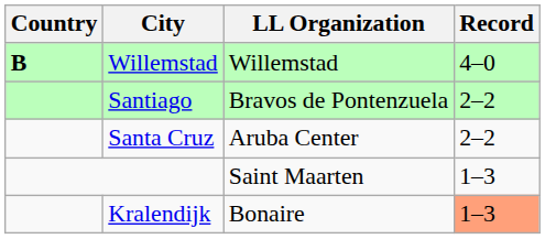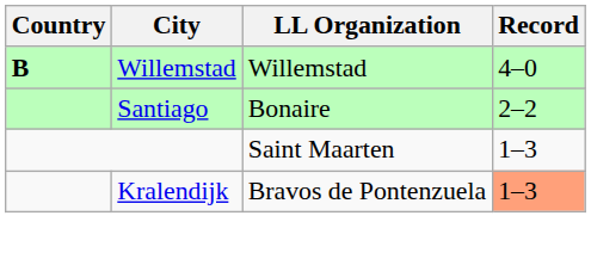Santiago | LL Organization: Bravos de Pontenzuela -> Bonaire
- row: Santa Cruz | Aruba Center | 2–2
Kralendijk | LL Organization: Bonaire -> Bravos de Pontenzuela
